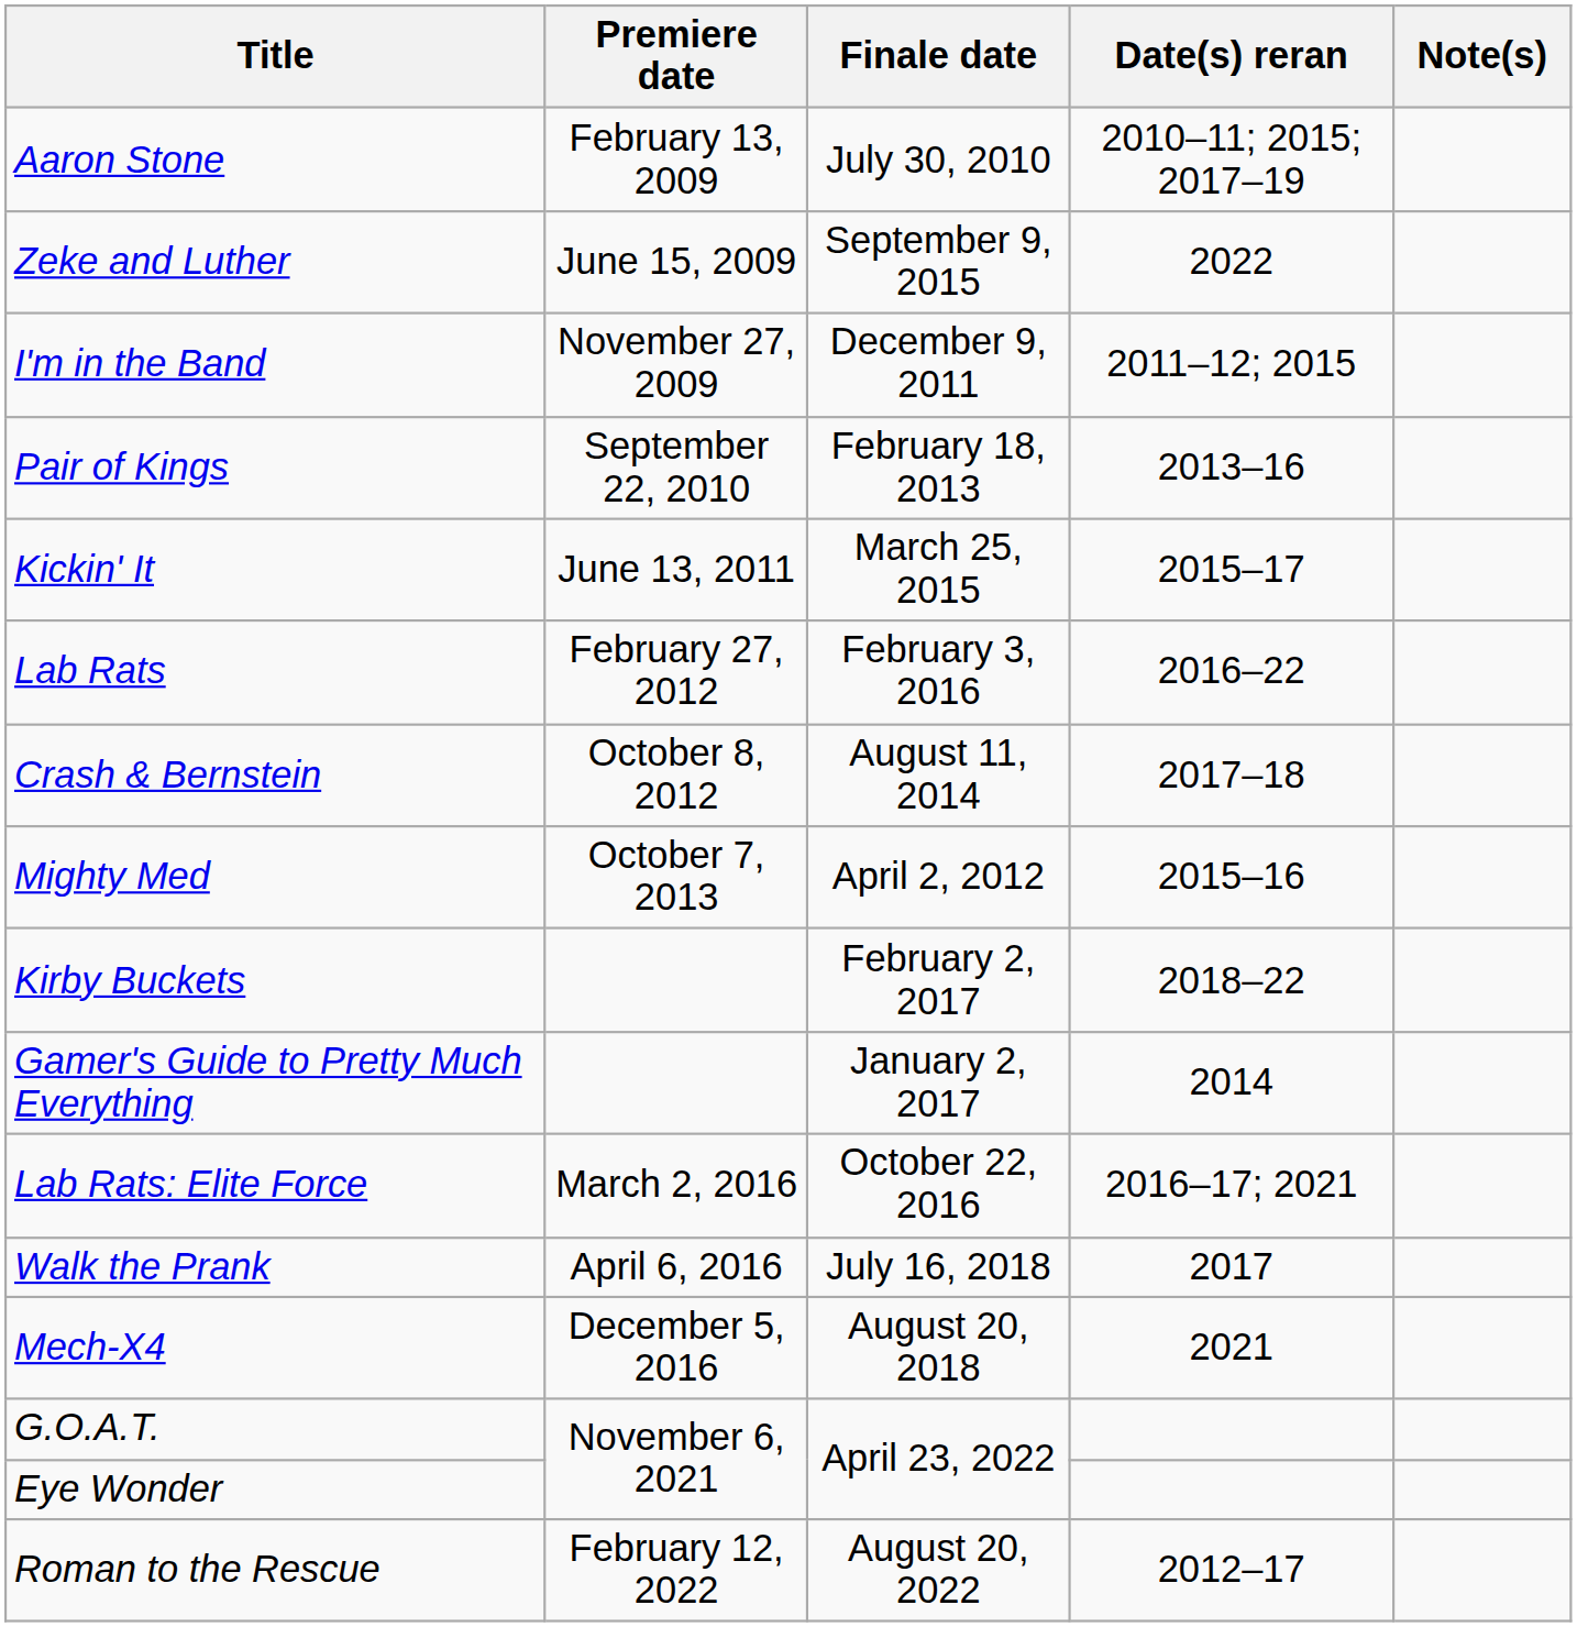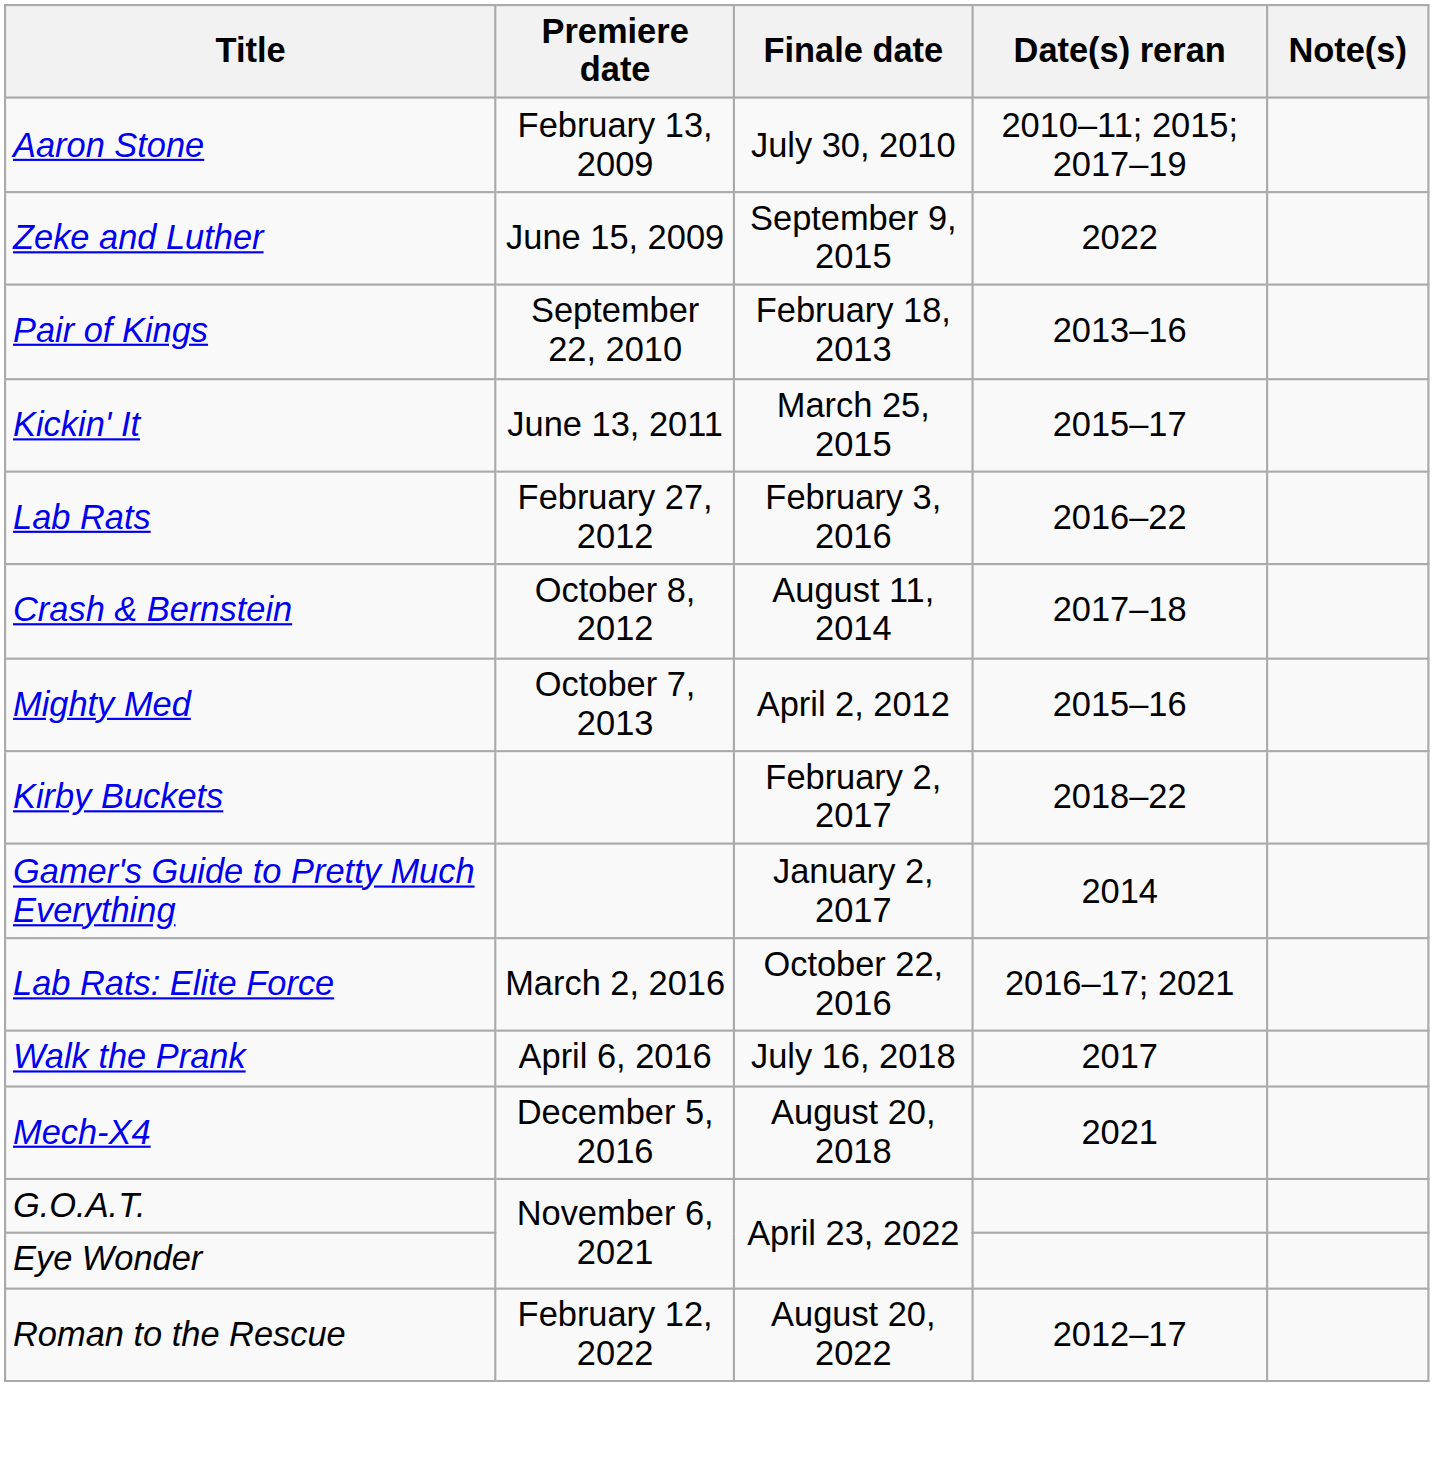- row: I'm in the Band | November 27, 2009 | December 9, 2011 | 2011–12; 2015
